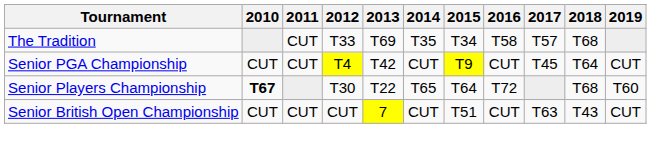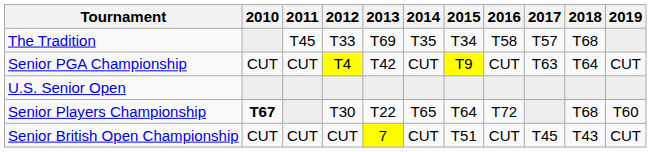The Tradition | 2011: CUT -> T45
Senior PGA Championship | 2017: T45 -> T63
+ row: U.S. Senior Open
Senior British Open Championship | 2017: T63 -> T45
